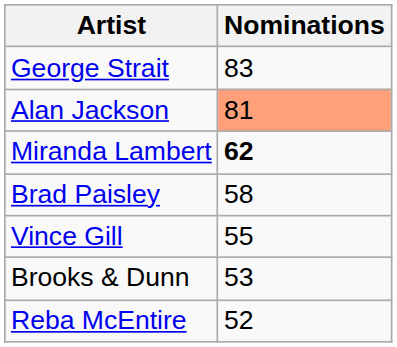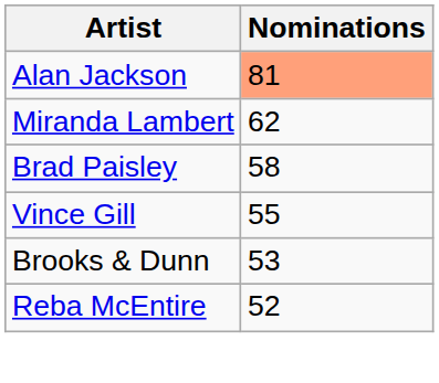- row: George Strait | 83
Miranda Lambert | Nominations: bold -> normal
